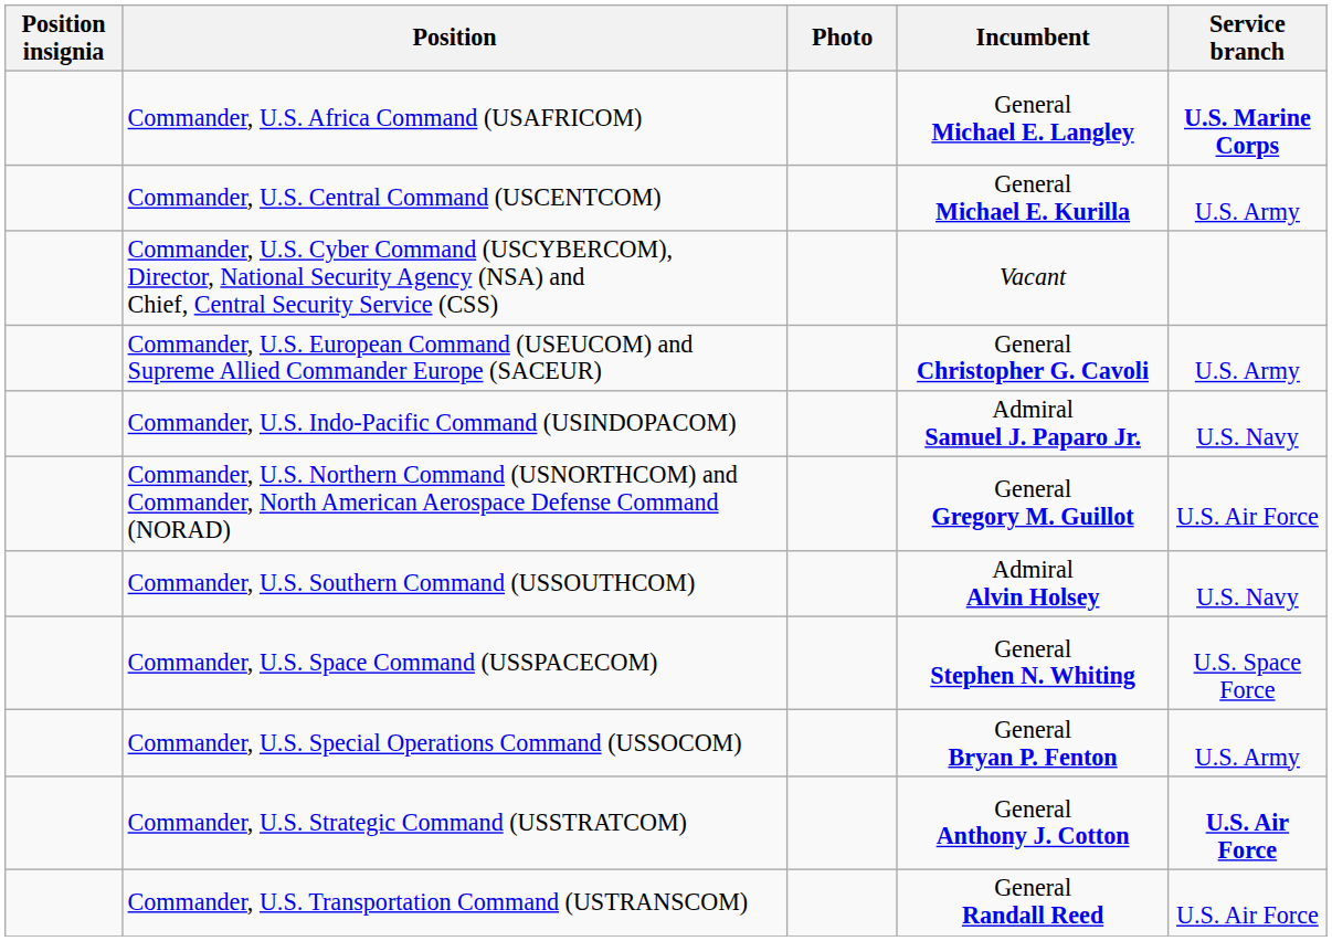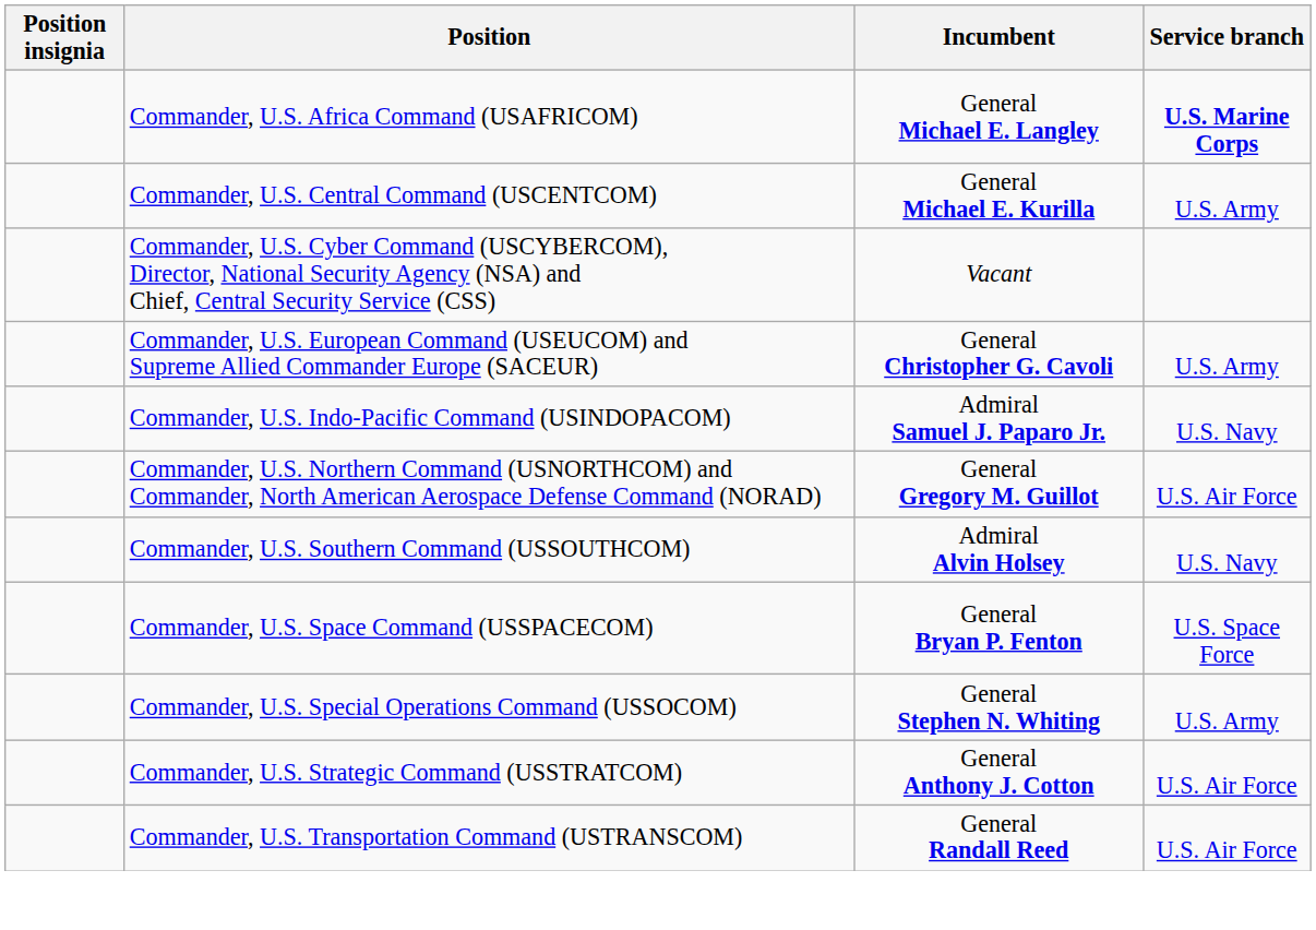- column: Photo
Commander, U.S. Space Command (USSPACECOM) | Incumbent: General Stephen N. Whiting -> General Bryan P. Fenton
Commander, U.S. Special Operations Command (USSOCOM) | Incumbent: General Bryan P. Fenton -> General Stephen N. Whiting
Commander, U.S. Strategic Command (USSTRATCOM) | Service branch: bold -> normal
